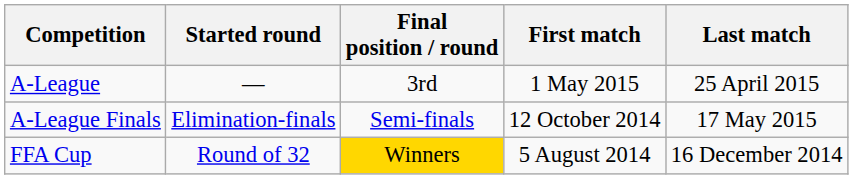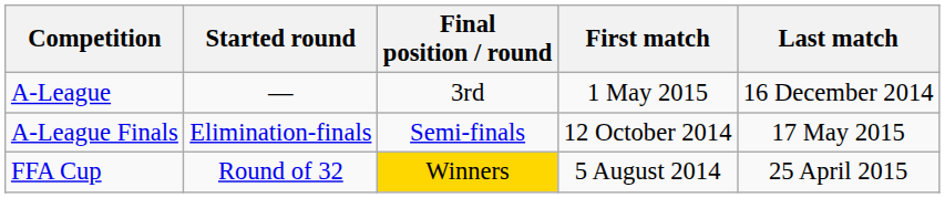A-League | Last match: 25 April 2015 -> 16 December 2014
FFA Cup | Last match: 16 December 2014 -> 25 April 2015
